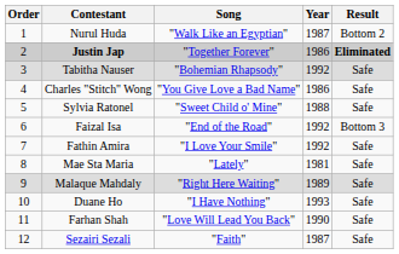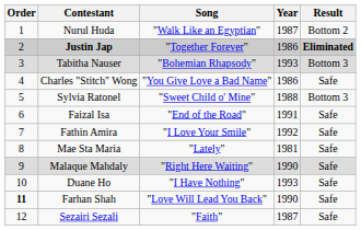Tabitha Nauser | Year: 1992 -> 1993
Tabitha Nauser | Result: Safe -> Bottom 3
Sylvia Ratonel | Result: Safe -> Bottom 3
Faizal Isa | Year: 1992 -> 1991
Faizal Isa | Result: Bottom 3 -> Safe
Malaque Mahdaly | Year: 1989 -> 1990
Farhan Shah | Order: normal -> bold
